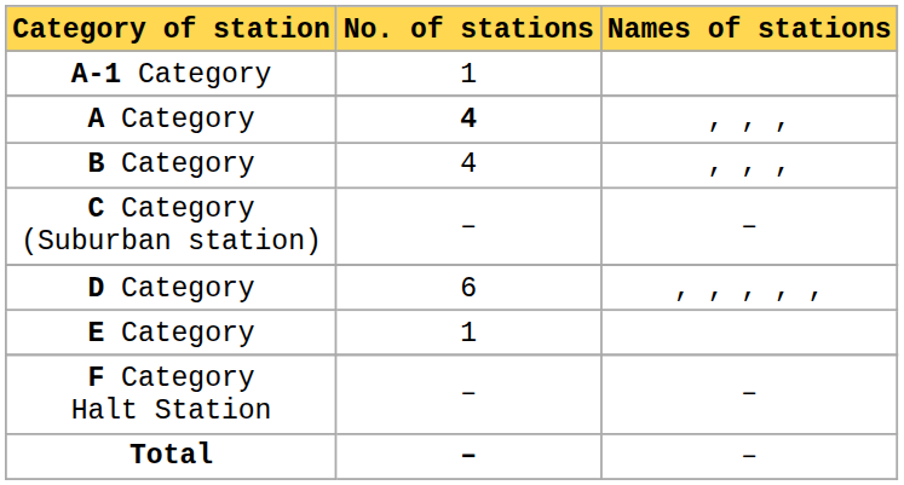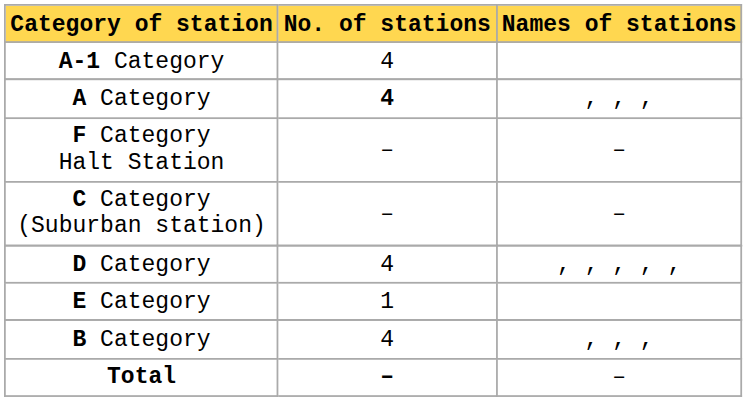A-1 Category | No. of stations: 1 -> 4
rows swapped: B Category <-> F Category Halt Station
D Category | No. of stations: 6 -> 4
